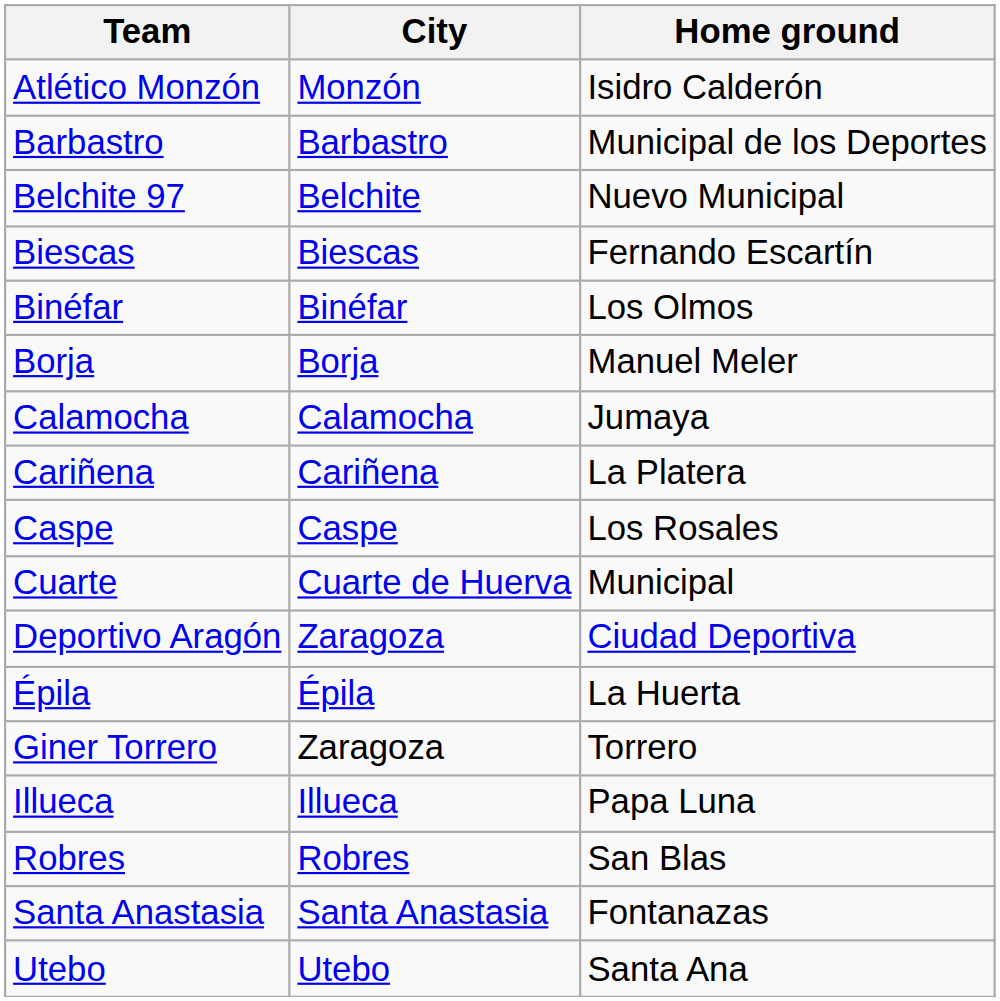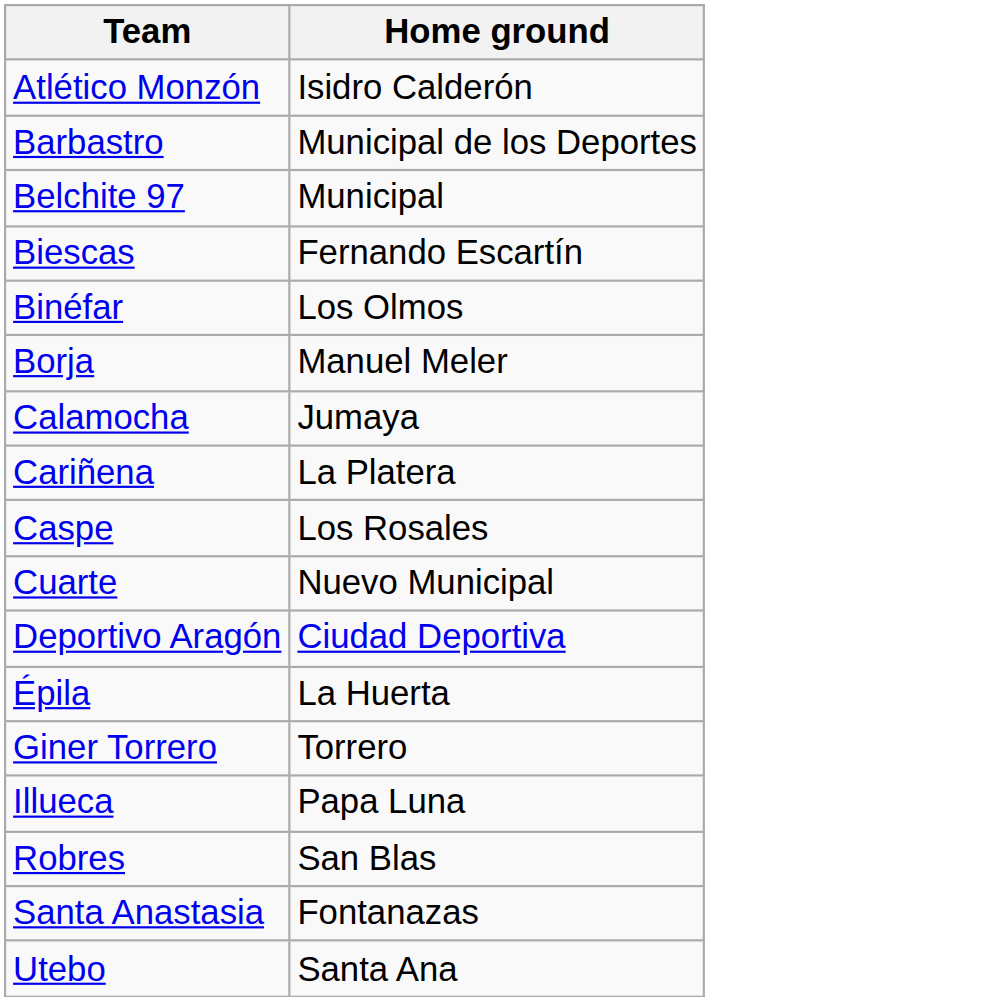- column: City | Monzón | Barbastro | Belchite | Biescas | Binéfar | Borja | Calamocha | Cariñena | Caspe | Cuarte de Huerva | Zaragoza | Épila | Zaragoza | Illueca | Robres | Santa Anastasia | Utebo
Belchite 97 | Home ground: Nuevo Municipal -> Municipal
Cuarte | Home ground: Municipal -> Nuevo Municipal
